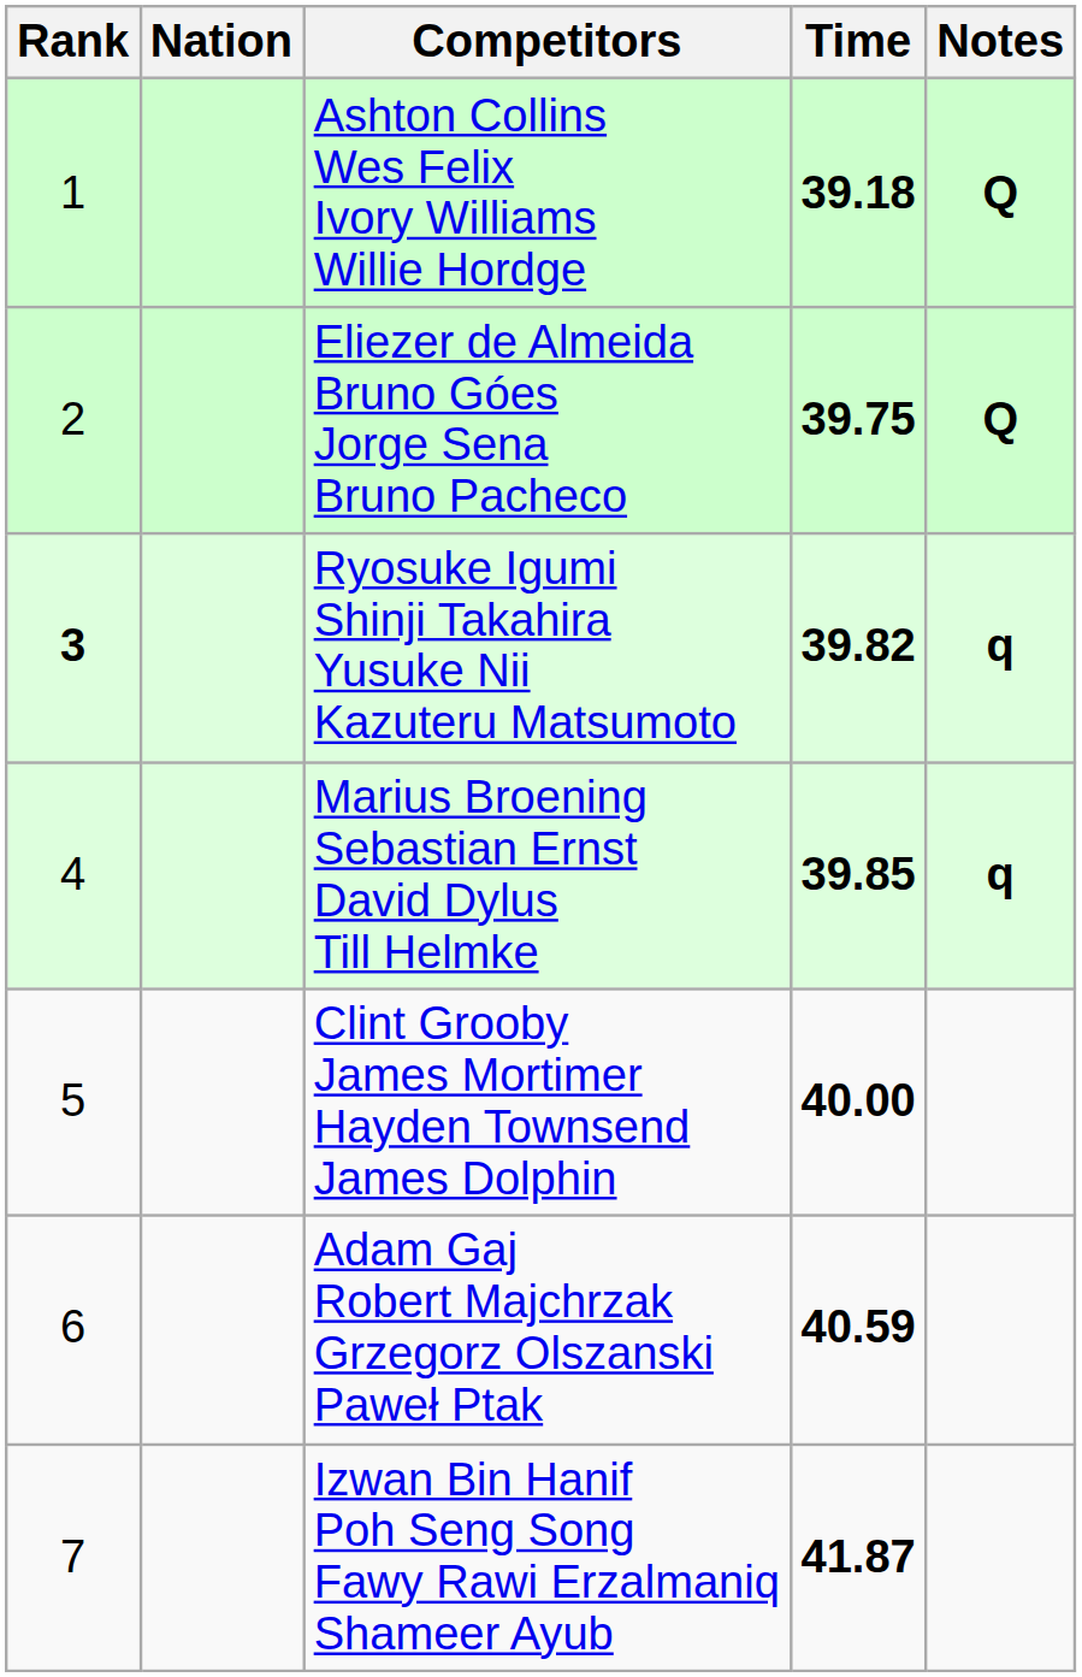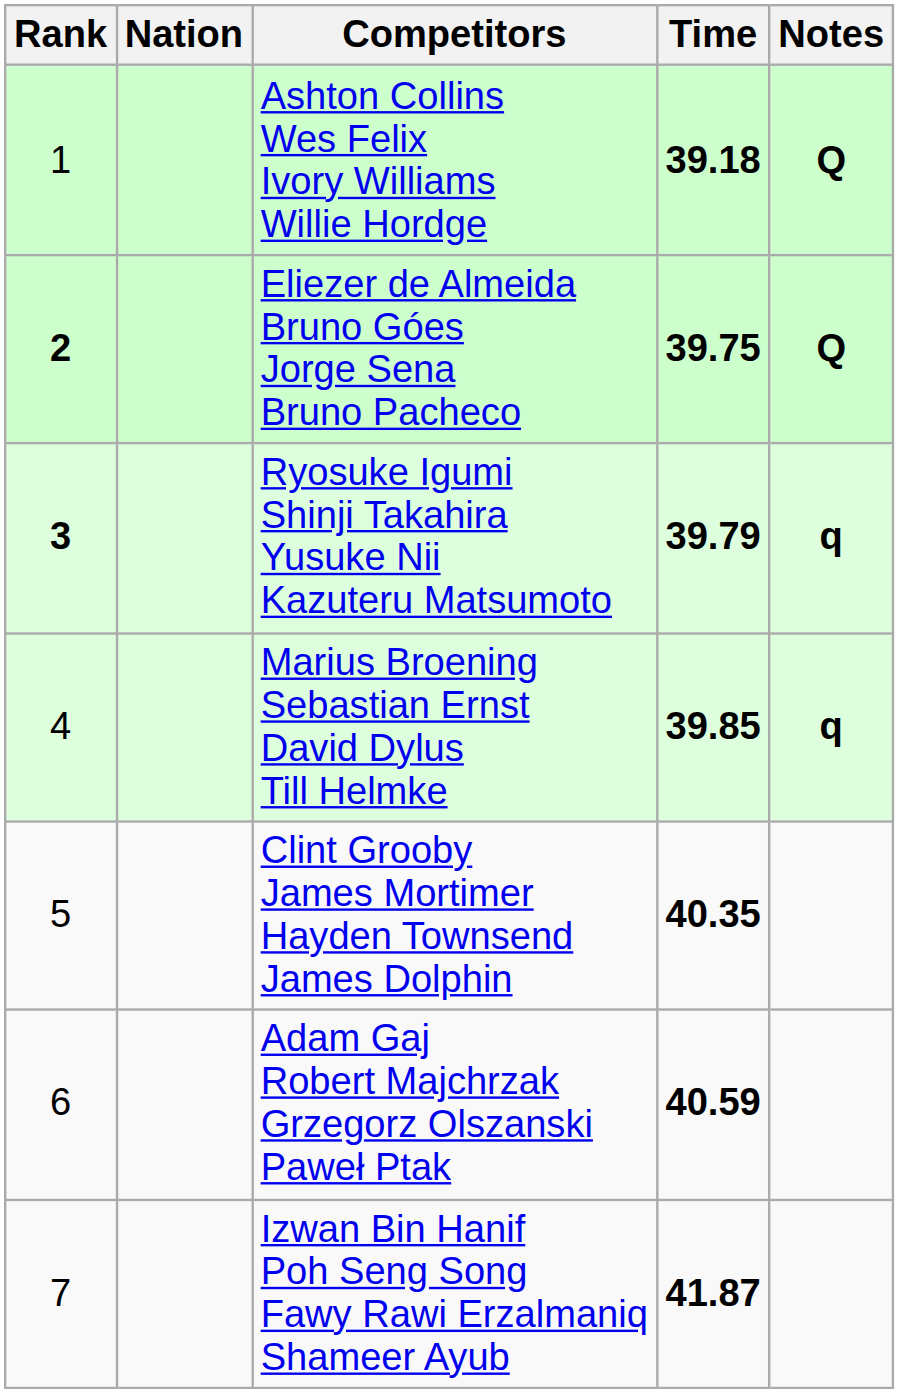Eliezer de Almeida Bruno Góes Jorge Sena Bruno Pacheco | Rank: normal -> bold
Ryosuke Igumi Shinji Takahira Yusuke Nii Kazuteru Matsumoto | Time: 39.82 -> 39.79
Clint Grooby James Mortimer Hayden Townsend James Dolphin | Time: 40.00 -> 40.35
